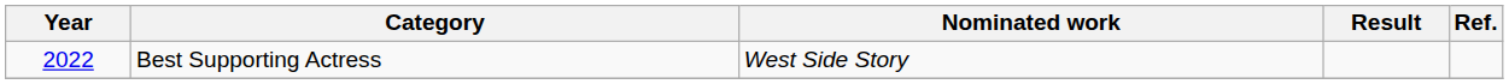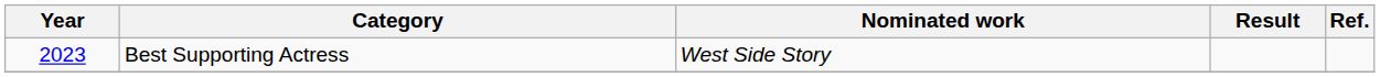Best Supporting Actress | Year: 2022 -> 2023
